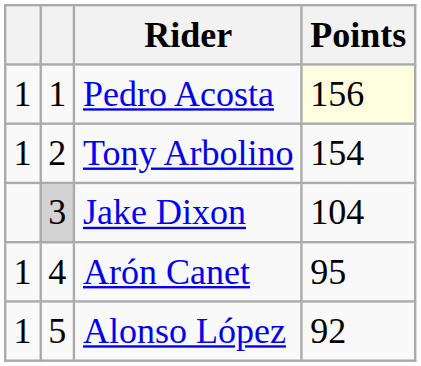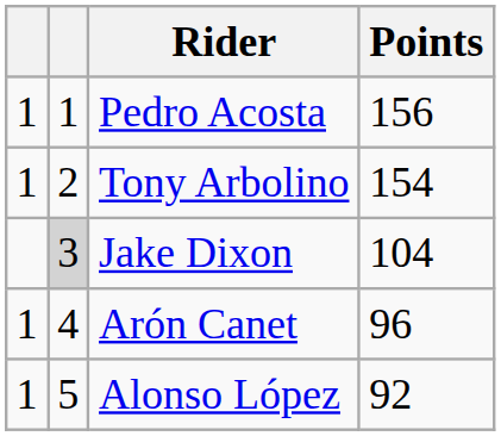Pedro Acosta | Points: lightyellow background -> no background
Arón Canet | Points: 95 -> 96
